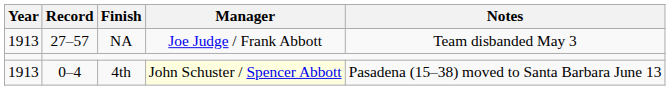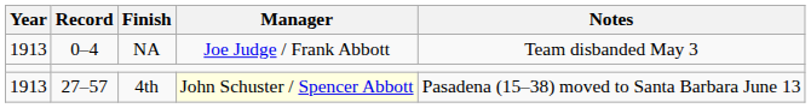NA | Record: 27–57 -> 0–4
4th | Record: 0–4 -> 27–57
